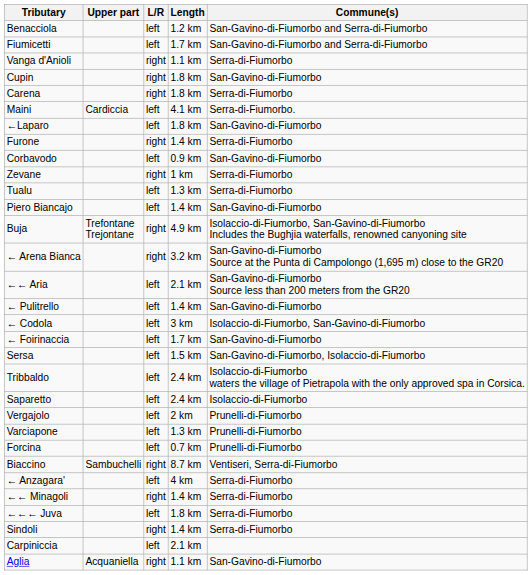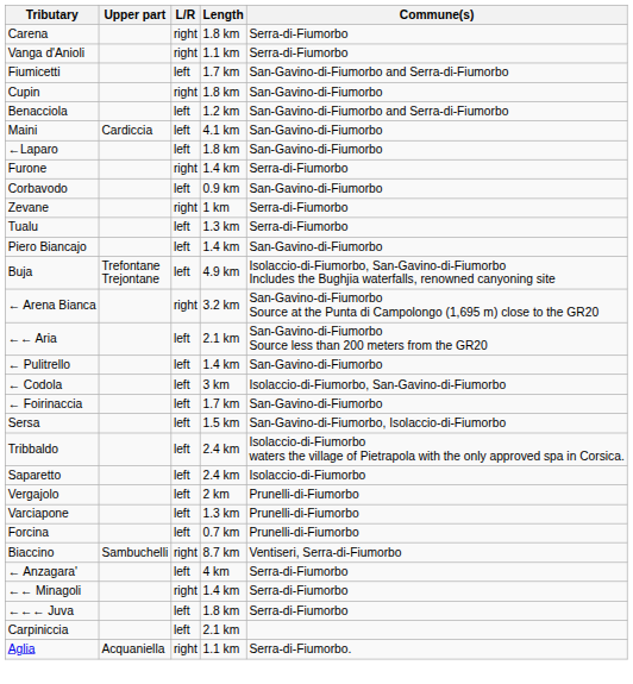rows swapped: Benacciola <-> Carena
rows swapped: Fiumicetti <-> Vanga d'Anioli
Maini | Commune(s): Serra-di-Fiumorbo. -> San-Gavino-di-Fiumorbo
Buja | L/R: right -> left
- row: Sindoli | right | 1.4 km | Serra-di-Fiumorbo
Aglia | Commune(s): San-Gavino-di-Fiumorbo -> Serra-di-Fiumorbo.
